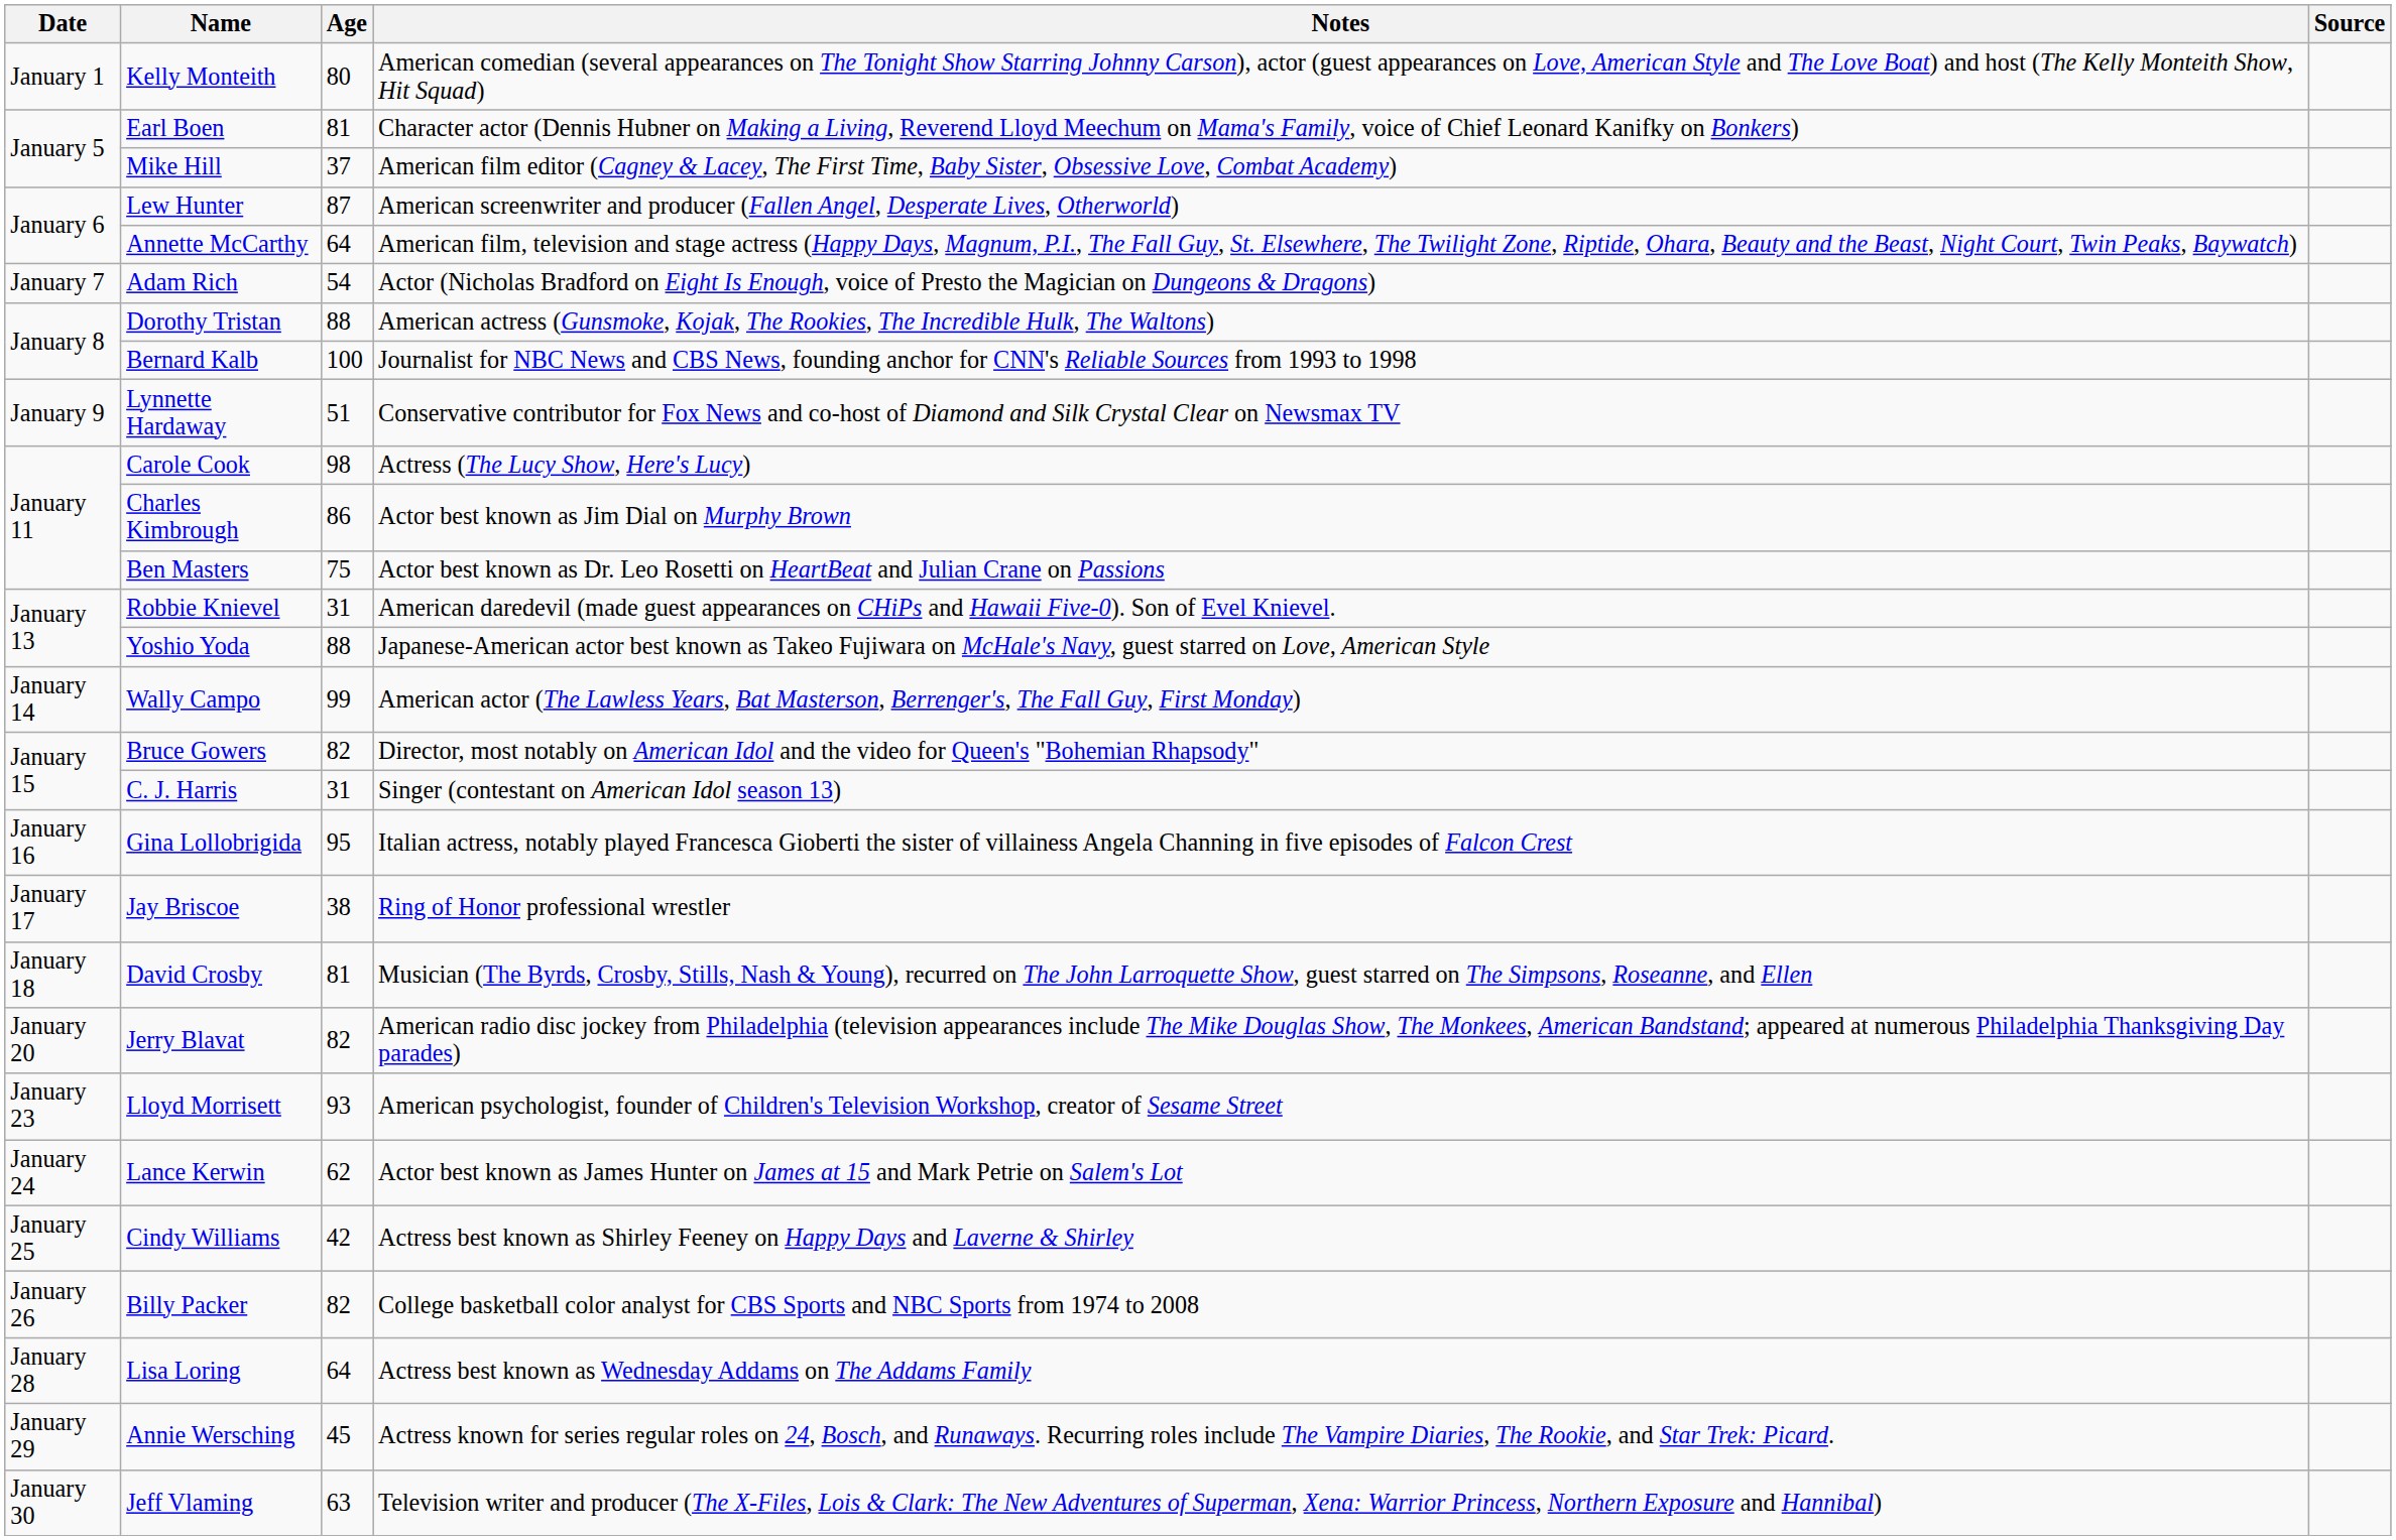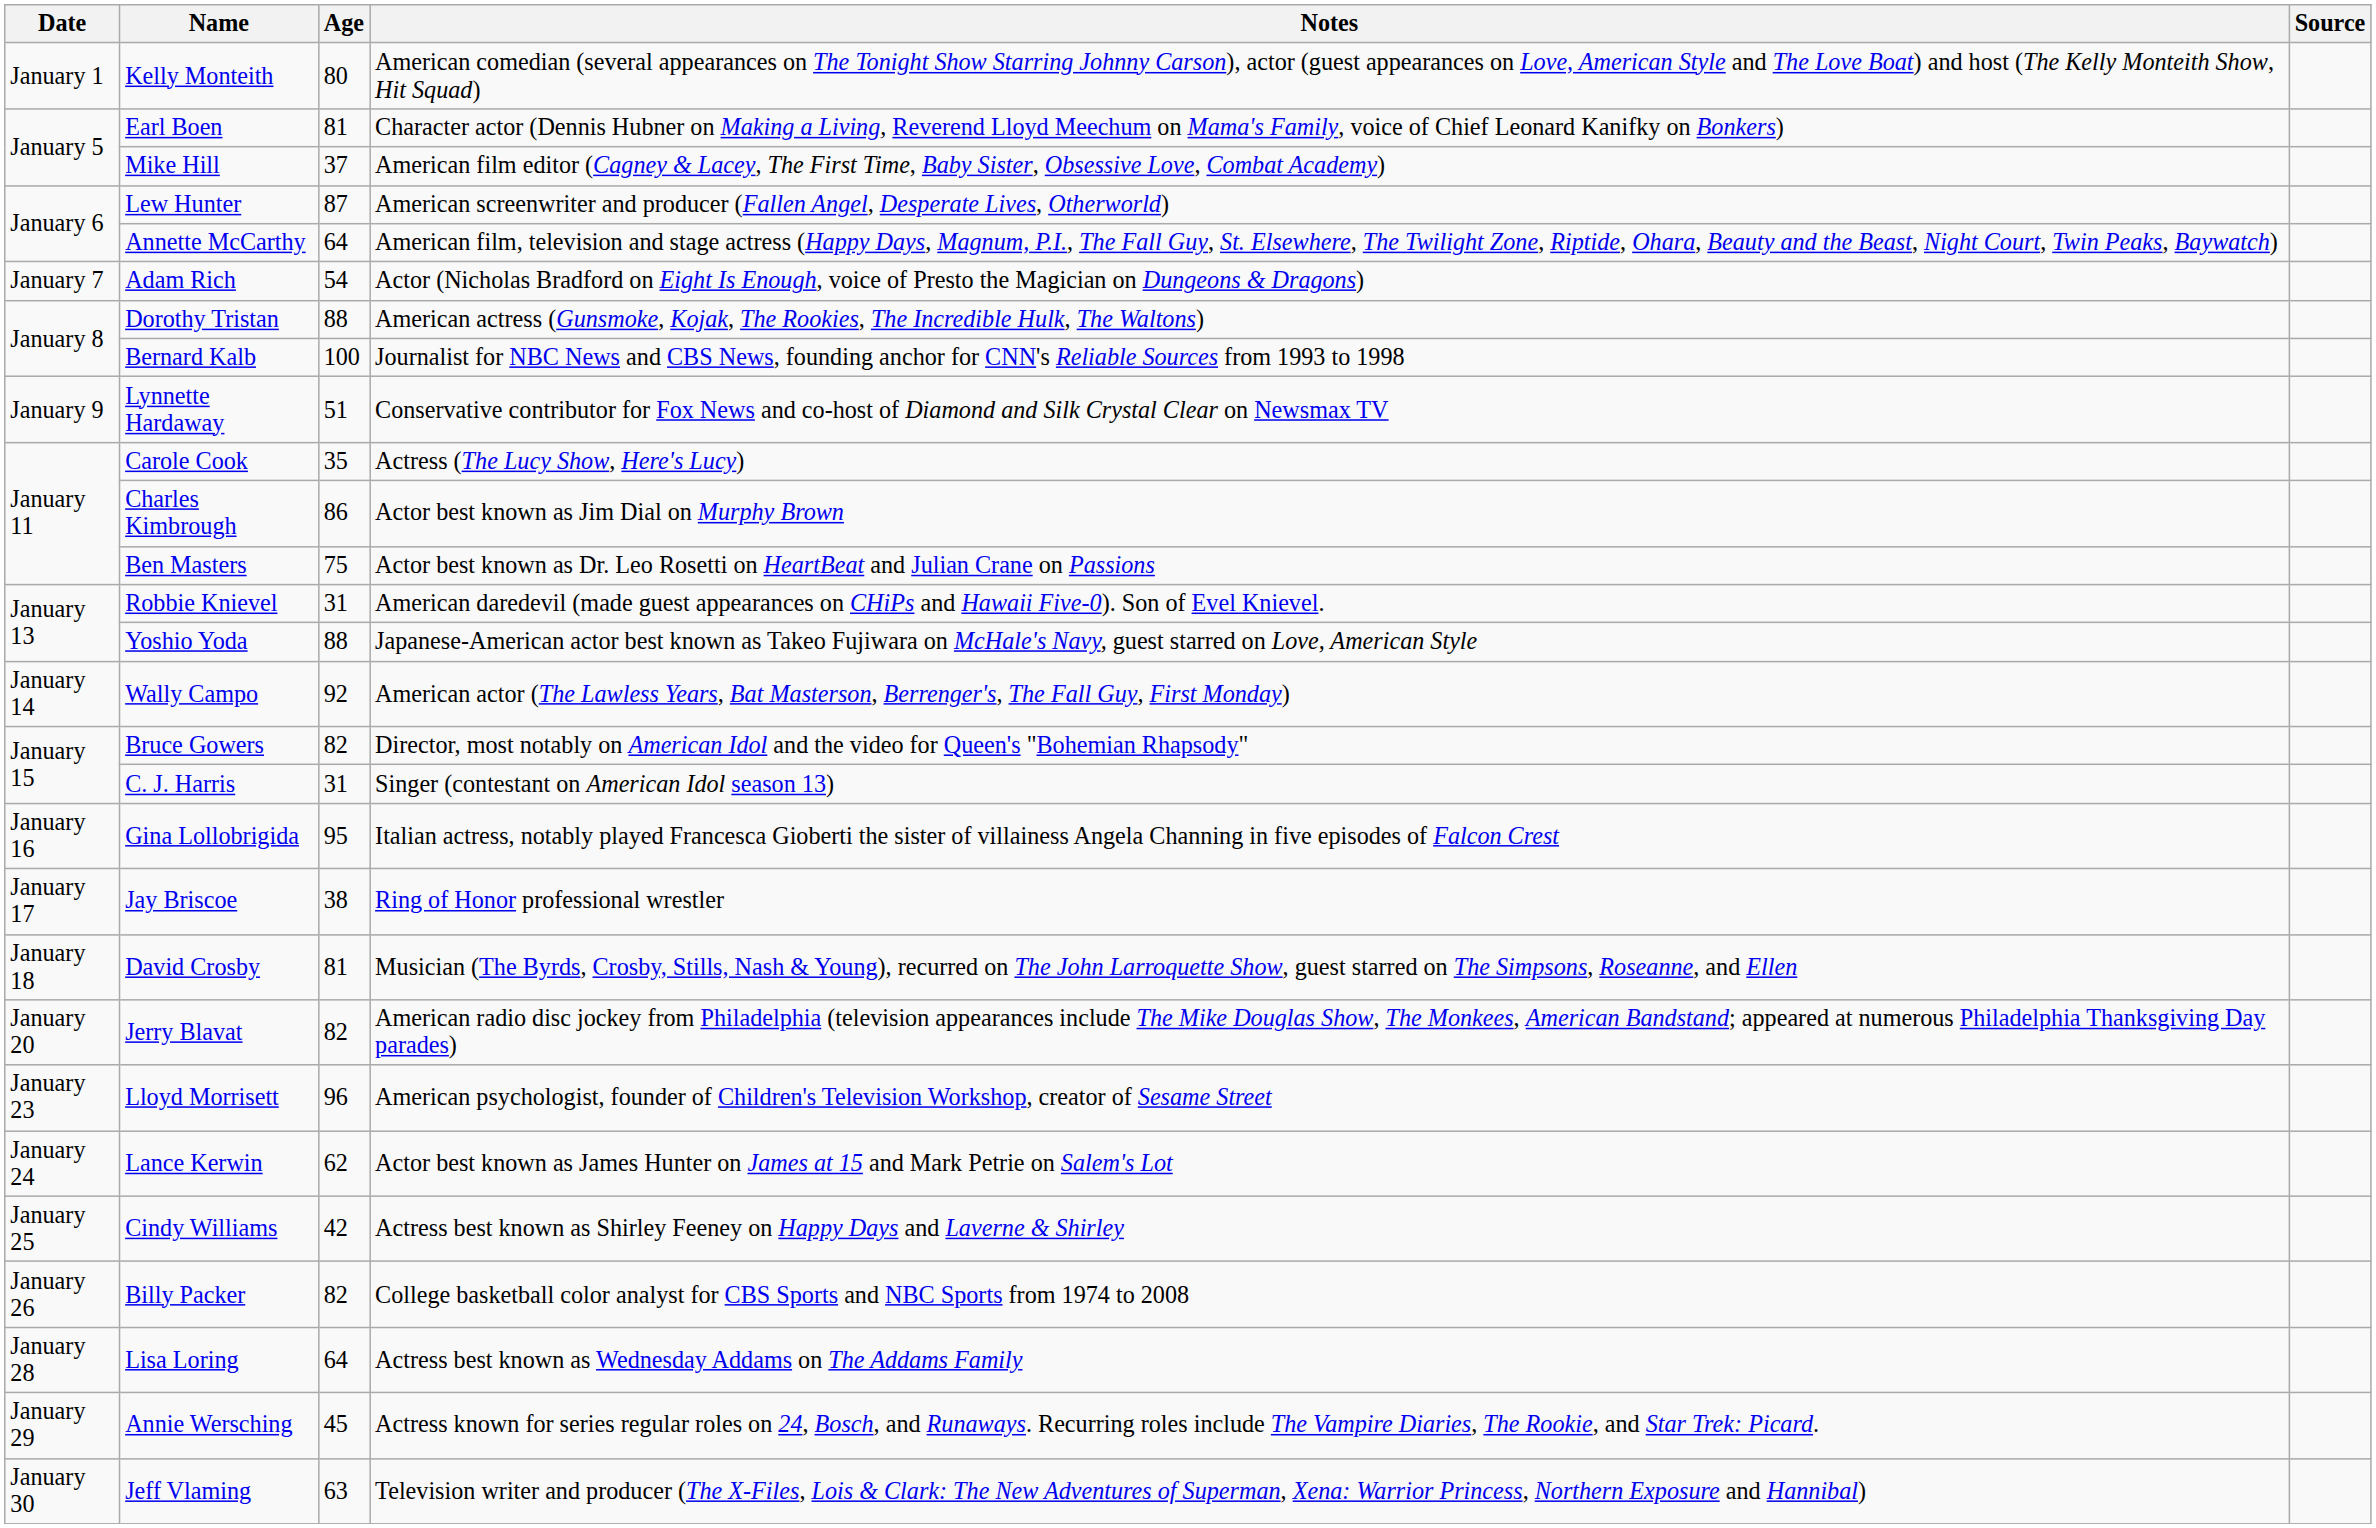Carole Cook | Age: 98 -> 35
Wally Campo | Age: 99 -> 92
Lloyd Morrisett | Age: 93 -> 96
